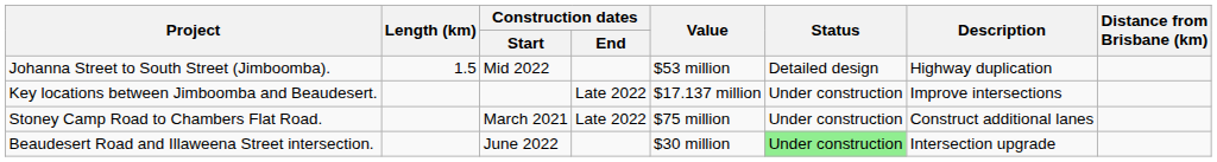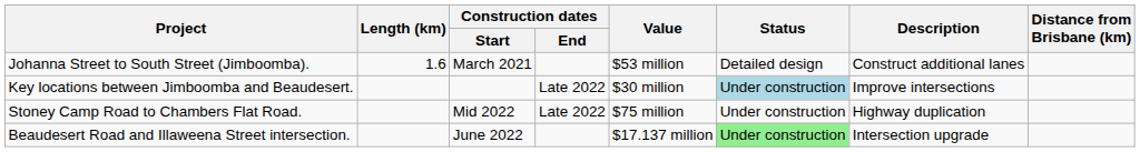Johanna Street to South Street (Jimboomba). | Length (km): 1.5 -> 1.6
Johanna Street to South Street (Jimboomba). | Construction dates / Start: Mid 2022 -> March 2021
Johanna Street to South Street (Jimboomba). | Description: Highway duplication -> Construct additional lanes
Key locations between Jimboomba and Beaudesert. | Value: $17.137 million -> $30 million
Key locations between Jimboomba and Beaudesert. | Status: no background -> lightblue background
Stoney Camp Road to Chambers Flat Road. | Construction dates / Start: March 2021 -> Mid 2022
Stoney Camp Road to Chambers Flat Road. | Description: Construct additional lanes -> Highway duplication
Beaudesert Road and Illaweena Street intersection. | Value: $30 million -> $17.137 million
